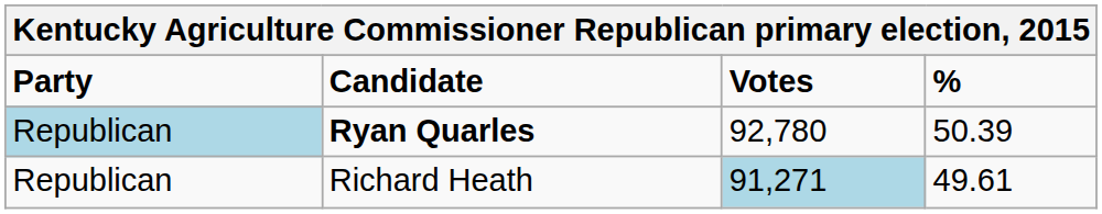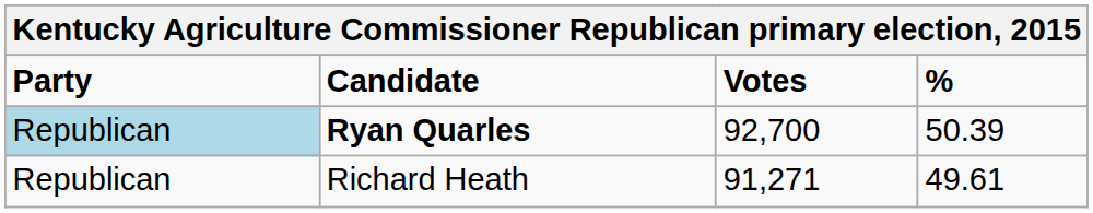Ryan Quarles | Votes: 92,780 -> 92,700
Richard Heath | Votes: lightblue background -> no background
